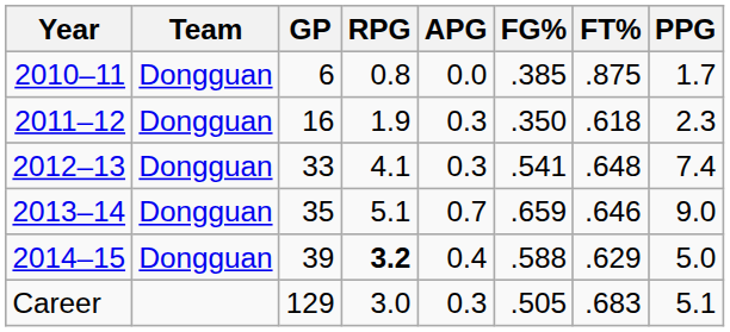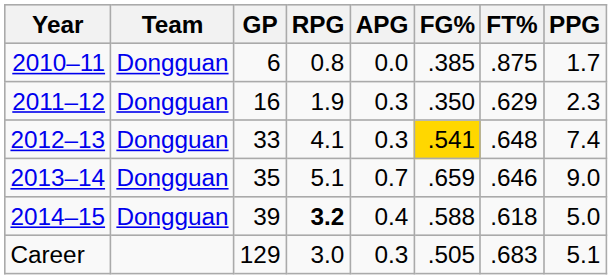2011–12 | FT%: .618 -> .629
2012–13 | FG%: no background -> gold background
2014–15 | FT%: .629 -> .618
